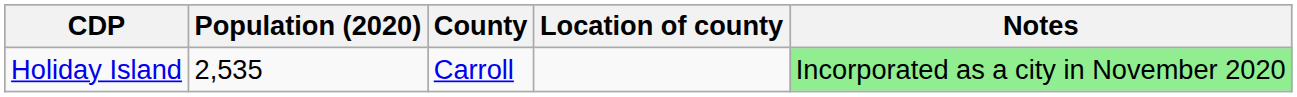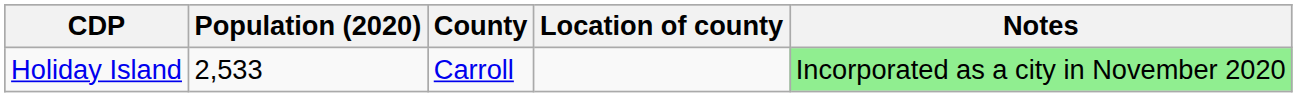Holiday Island | Population (2020): 2,535 -> 2,533
